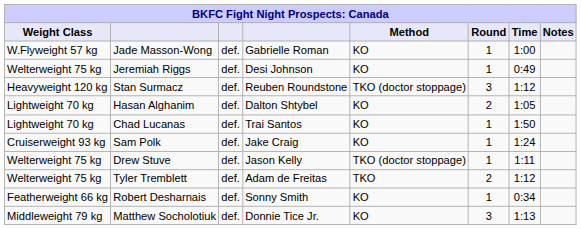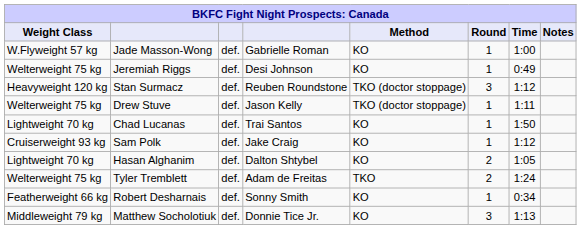rows swapped: Drew Stuve <-> Hasan Alghanim
Sam Polk | Time: 1:24 -> 1:12
Tyler Tremblett | Time: 1:12 -> 1:24
